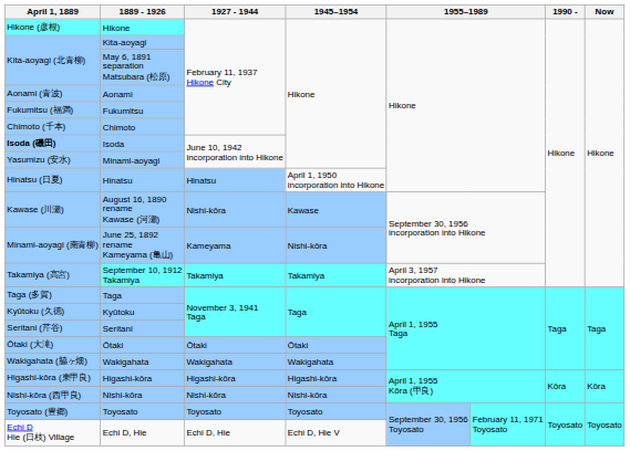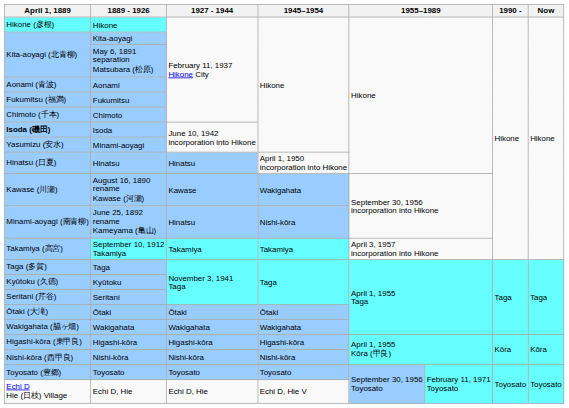August 16, 1890 rename Kawase (河瀬) | 1927 - 1944: Nishi-kōra -> Kawase
August 16, 1890 rename Kawase (河瀬) | 1945–1954: Kawase -> Wakigahata
June 25, 1892 rename Kameyama (亀山) | 1927 - 1944: Kameyama -> Hinatsu
